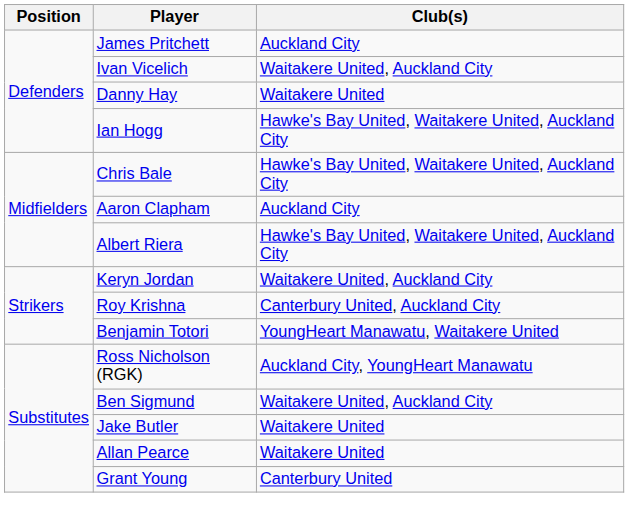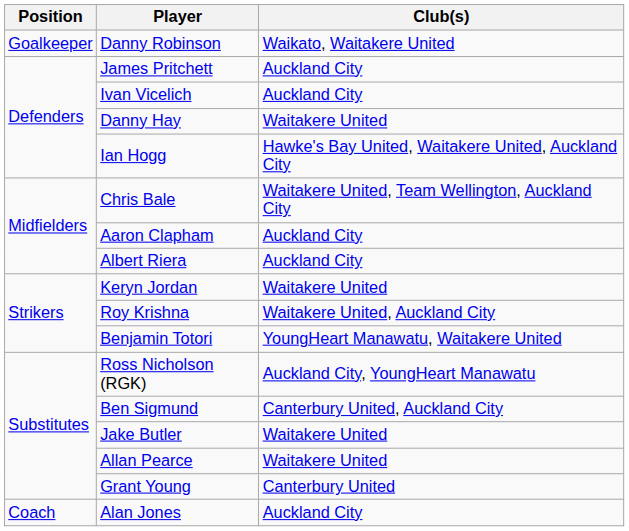+ row: Goalkeeper | Danny Robinson | Waikato, Waitakere United
Ivan Vicelich | Club(s): Waitakere United, Auckland City -> Auckland City
Chris Bale | Club(s): Hawke's Bay United, Waitakere United, Auckland City -> Waitakere United, Team Wellington, Auckland City
Albert Riera | Club(s): Hawke's Bay United, Waitakere United, Auckland City -> Auckland City
Keryn Jordan | Club(s): Waitakere United, Auckland City -> Waitakere United
Roy Krishna | Club(s): Canterbury United, Auckland City -> Waitakere United, Auckland City
Ben Sigmund | Club(s): Waitakere United, Auckland City -> Canterbury United, Auckland City
+ row: Coach | Alan Jones | Auckland City
